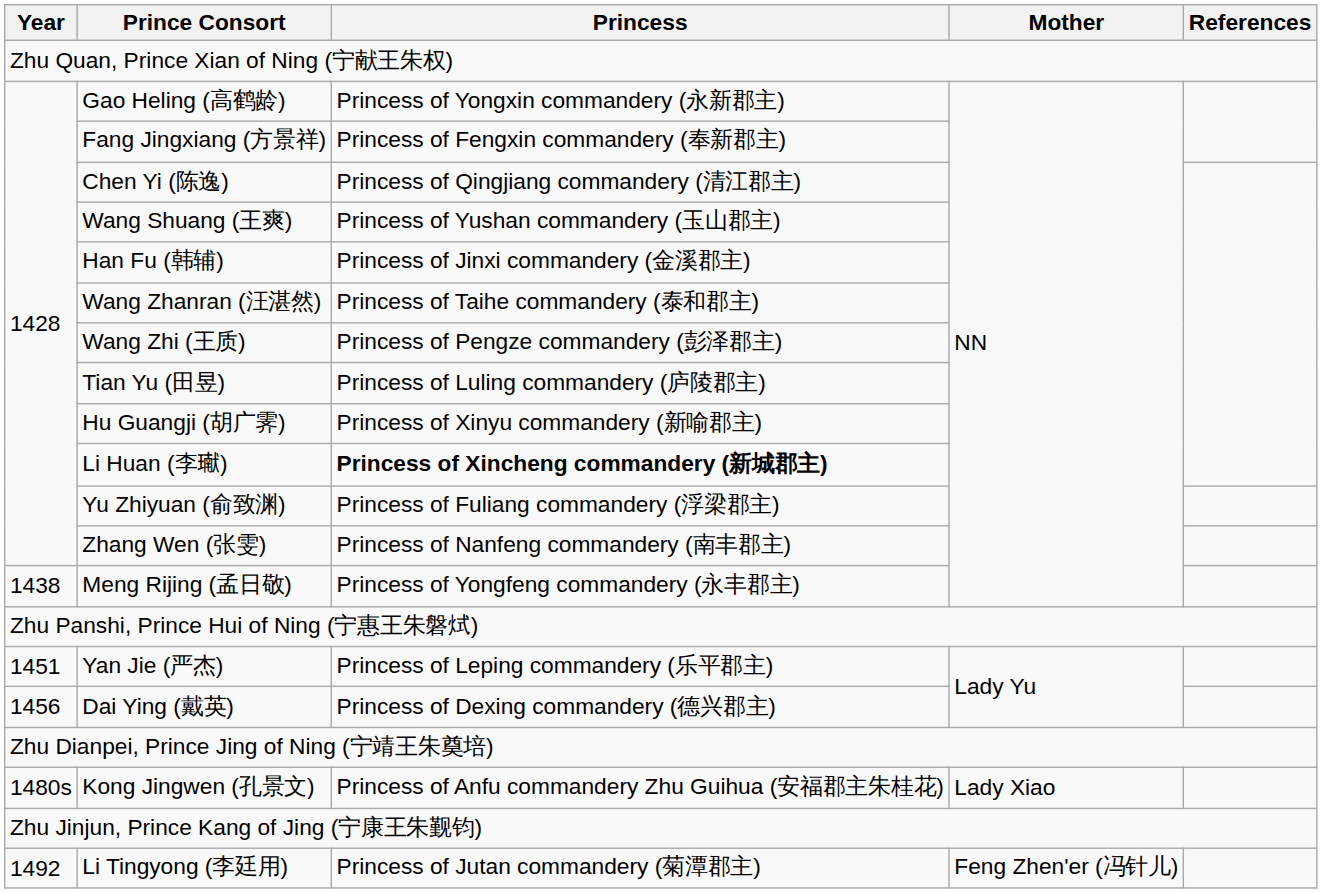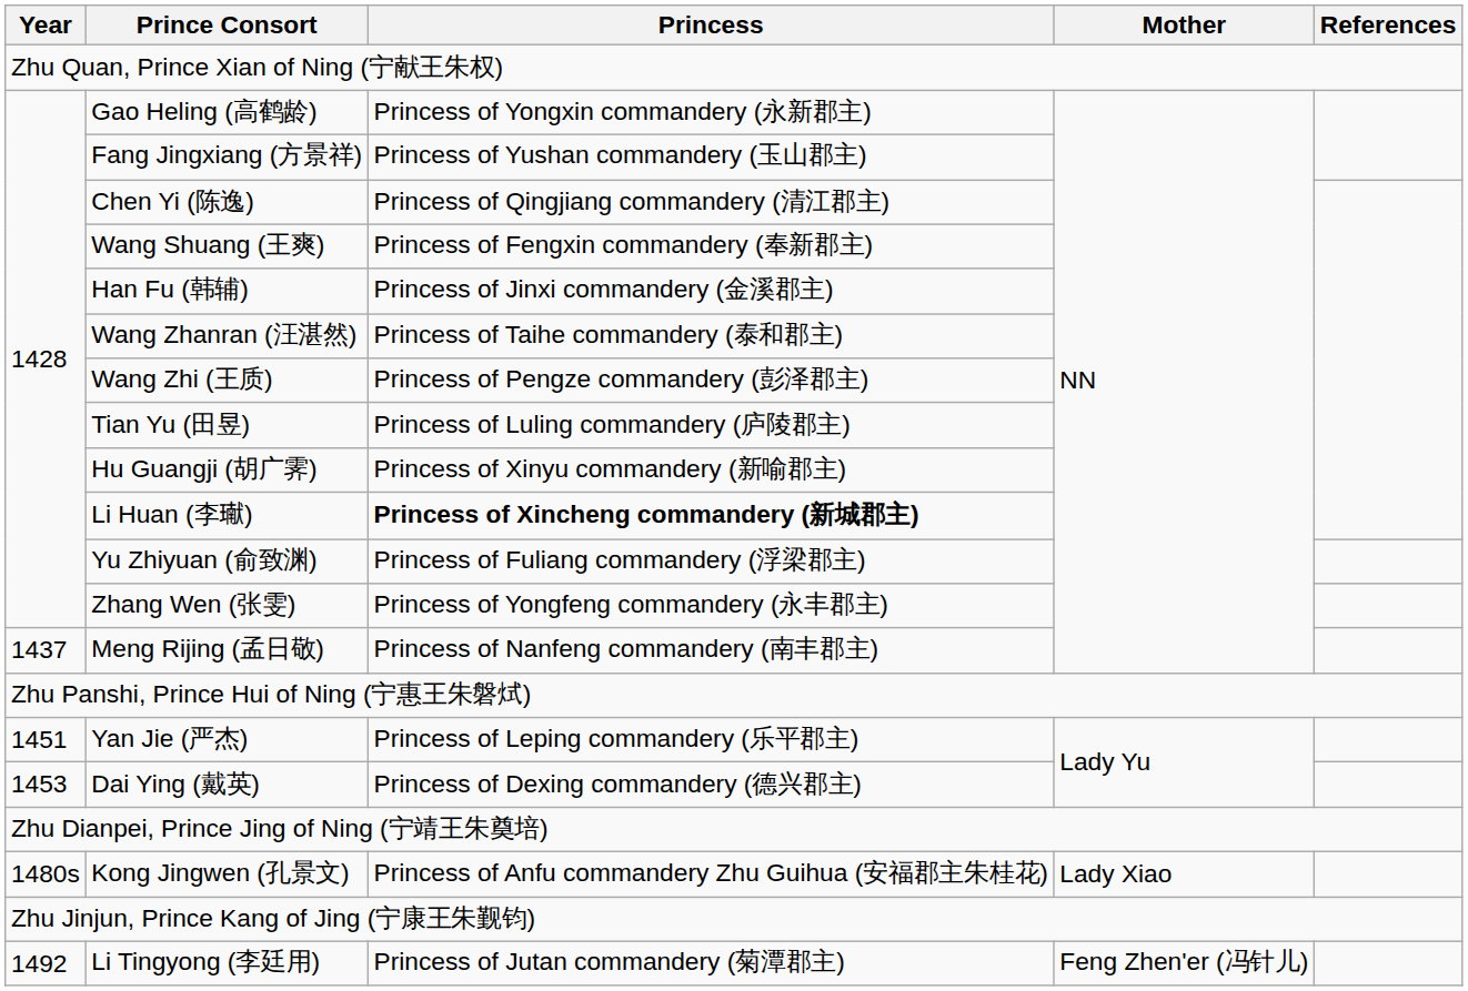Fang Jingxiang (方景祥) | Princess: Princess of Fengxin commandery (奉新郡主) -> Princess of Yushan commandery (玉山郡主)
Wang Shuang (王爽) | Princess: Princess of Yushan commandery (玉山郡主) -> Princess of Fengxin commandery (奉新郡主)
Zhang Wen (张雯) | Princess: Princess of Nanfeng commandery (南丰郡主) -> Princess of Yongfeng commandery (永丰郡主)
Meng Rijing (孟日敬) | Year: 1438 -> 1437
Meng Rijing (孟日敬) | Princess: Princess of Yongfeng commandery (永丰郡主) -> Princess of Nanfeng commandery (南丰郡主)
Dai Ying (戴英) | Year: 1456 -> 1453
